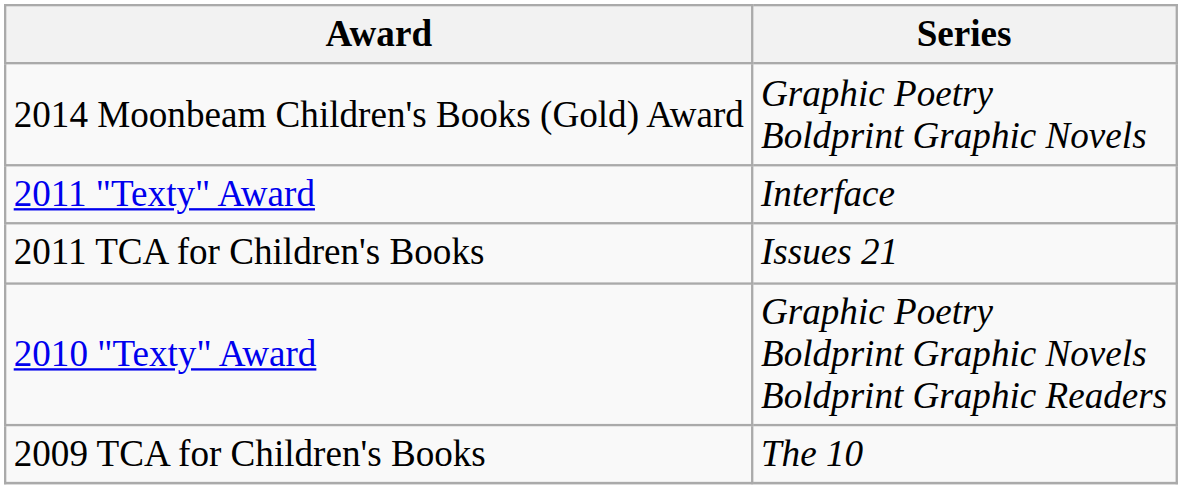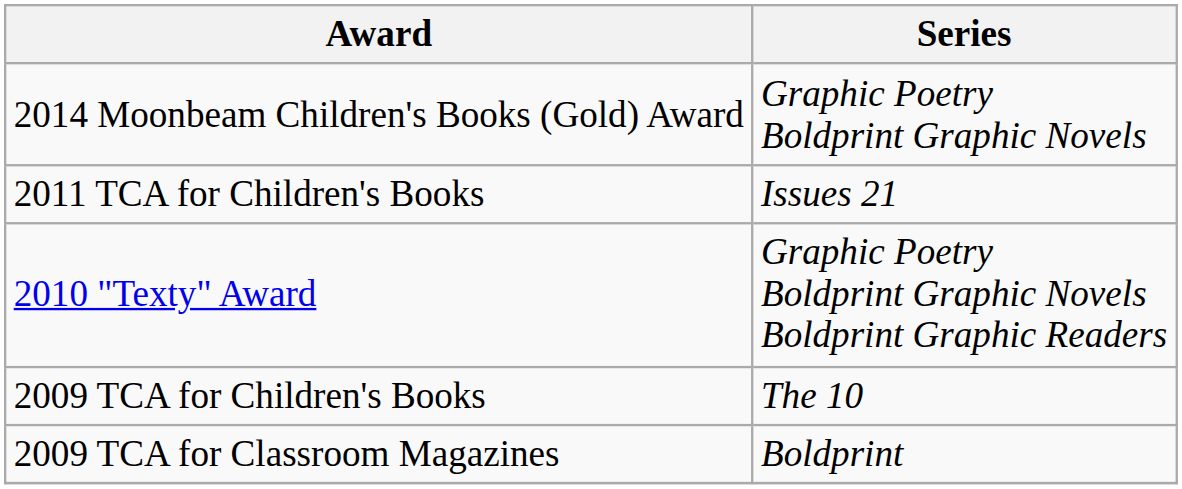- row: 2011 "Texty" Award | Interface
+ row: 2009 TCA for Classroom Magazines | Boldprint
